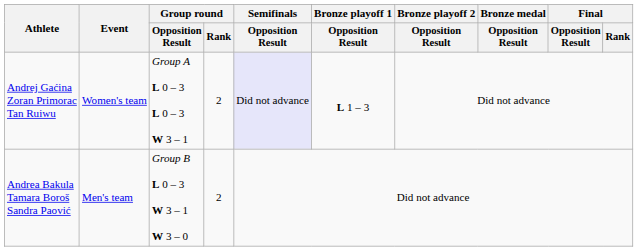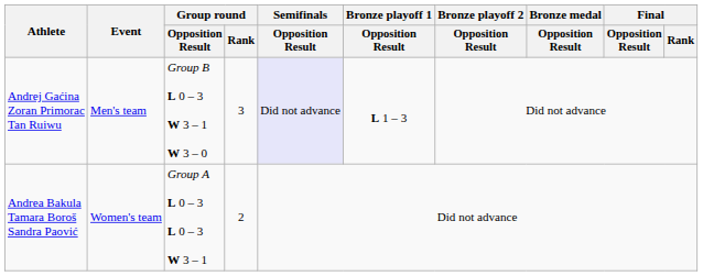Andrej Gaćina Zoran Primorac Tan Ruiwu | Event: Women's team -> Men's team
Andrej Gaćina Zoran Primorac Tan Ruiwu | Group round / Opposition Result: Group A L 0 – 3 L 0 – 3 W 3 – 1 -> Group B L 0 – 3 W 3 – 1 W 3 – 0
Andrej Gaćina Zoran Primorac Tan Ruiwu | Group round / Rank: 2 -> 3
Andrea Bakula Tamara Boroš Sandra Paović | Event: Men's team -> Women's team
Andrea Bakula Tamara Boroš Sandra Paović | Group round / Opposition Result: Group B L 0 – 3 W 3 – 1 W 3 – 0 -> Group A L 0 – 3 L 0 – 3 W 3 – 1
